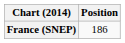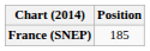France (SNEP) | Position: 186 -> 185
